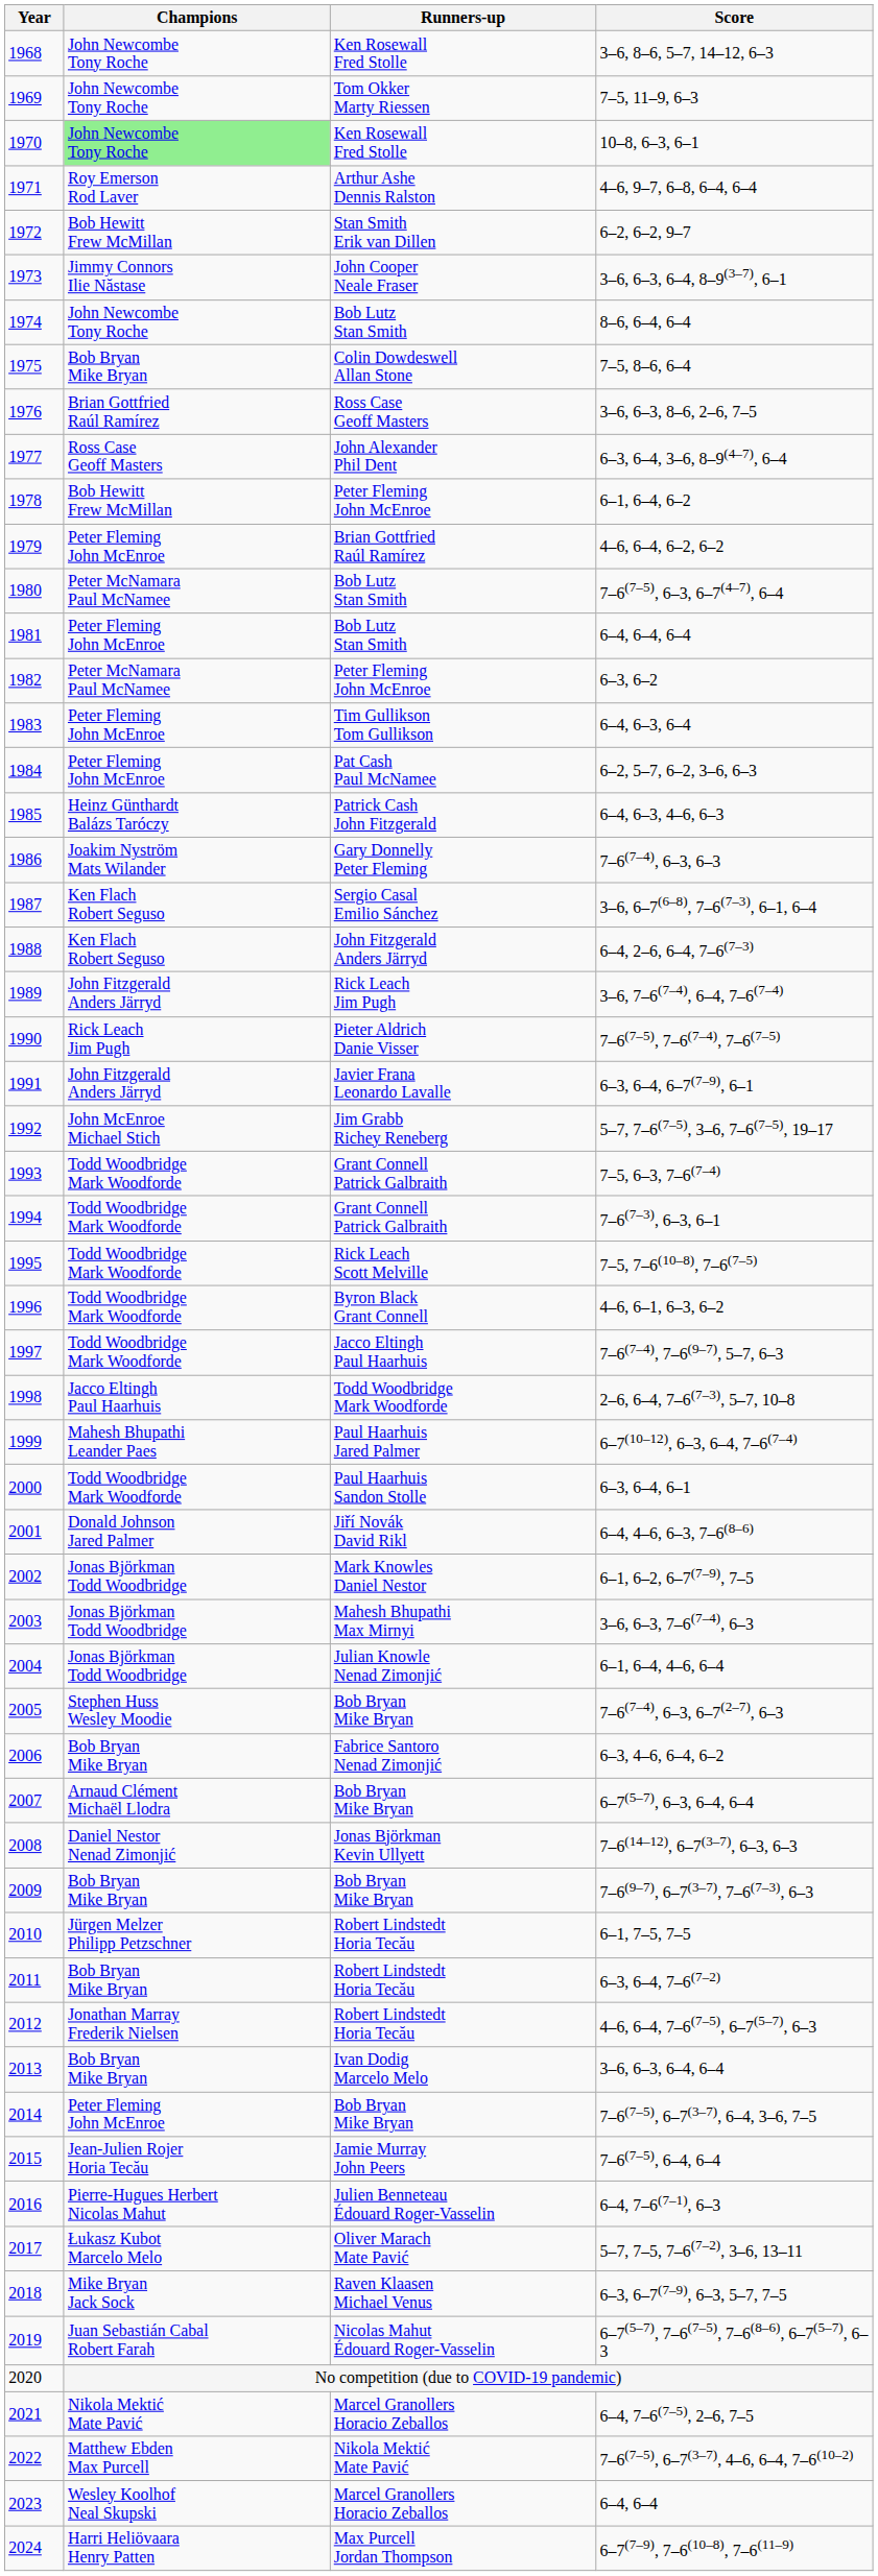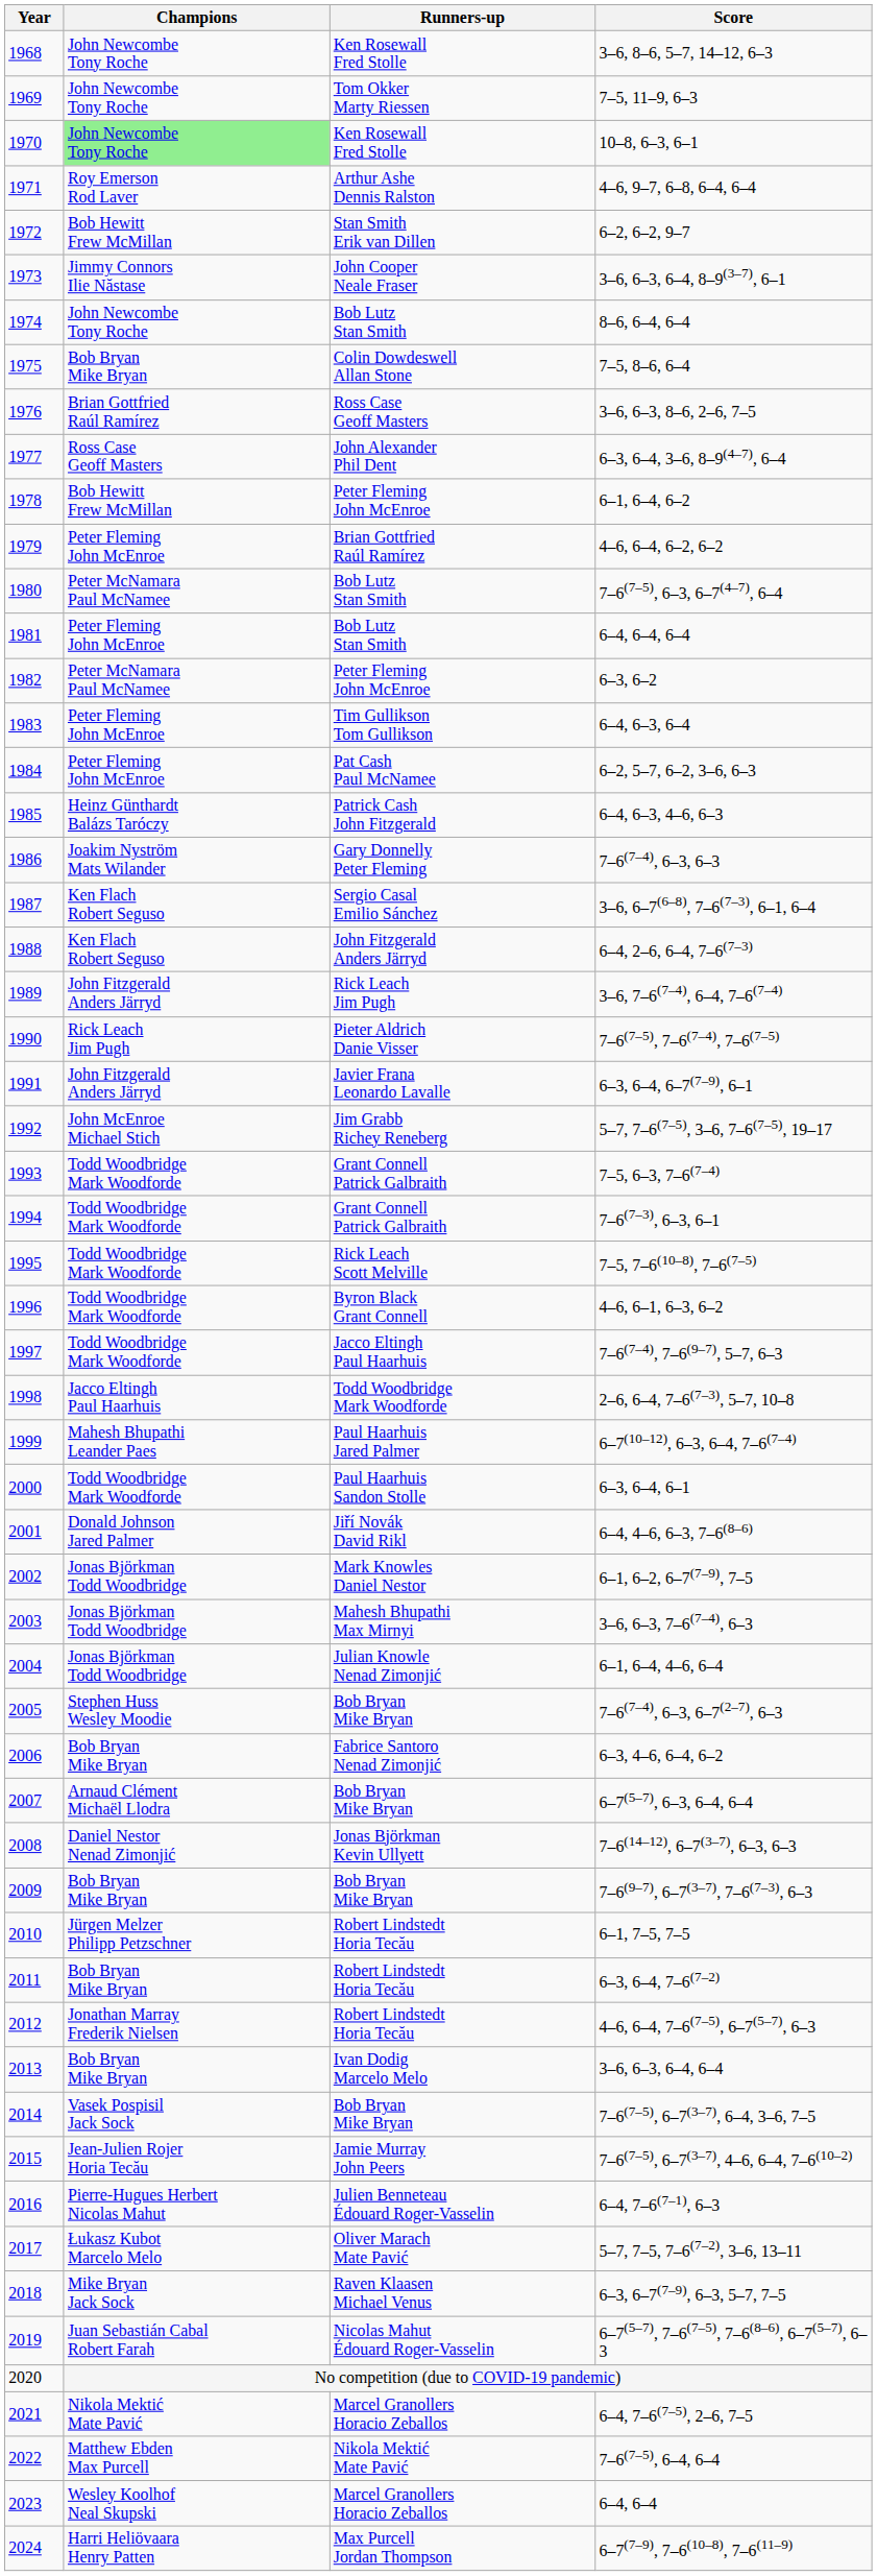2014 | Champions: Peter Fleming John McEnroe -> Vasek Pospisil Jack Sock
2015 | Score: 7–6(7–5), 6–4, 6–4 -> 7–6(7–5), 6–7(3–7), 4–6, 6–4, 7–6(10–2)
2022 | Score: 7–6(7–5), 6–7(3–7), 4–6, 6–4, 7–6(10–2) -> 7–6(7–5), 6–4, 6–4
